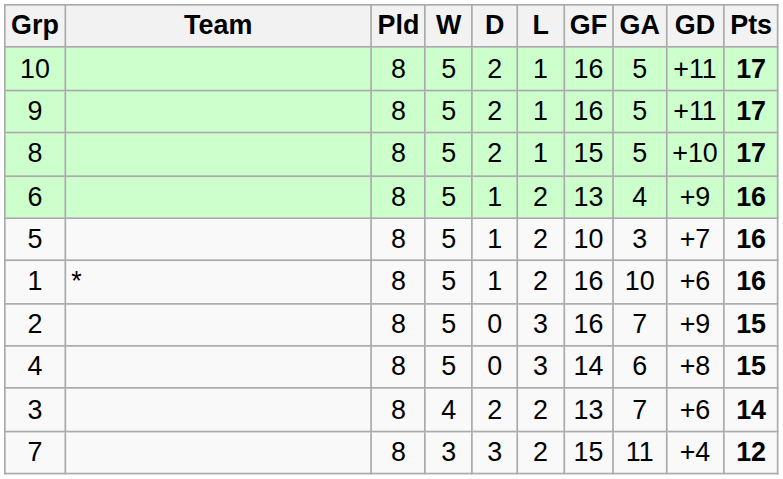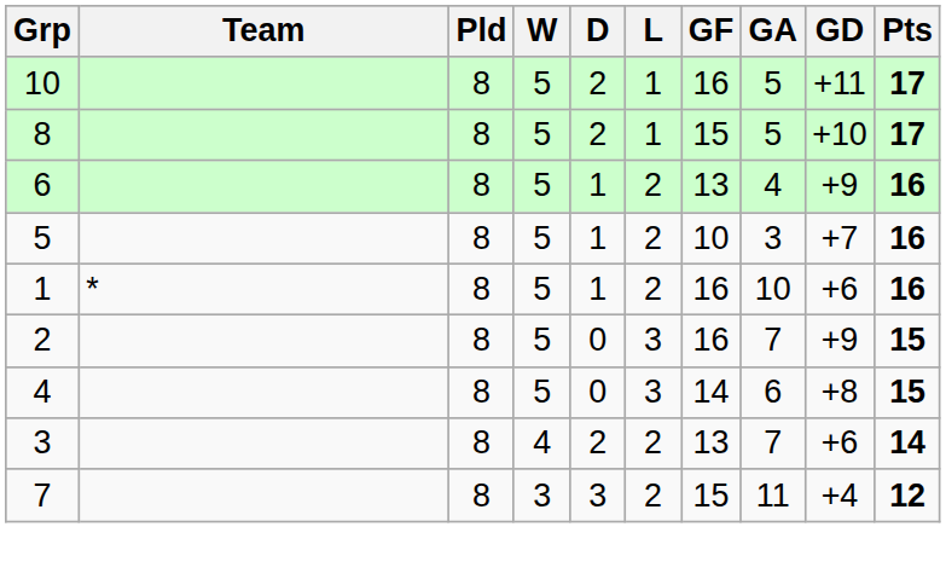- row: 9 | 8 | 5 | 2 | 1 | 16 | 5 | +11 | 17
